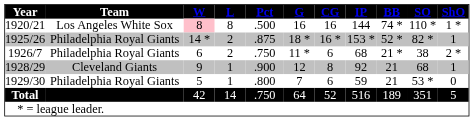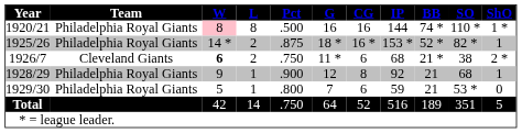1920/21 | Team: Los Angeles White Sox -> Philadelphia Royal Giants
1926/7 | Team: Philadelphia Royal Giants -> Cleveland Giants
1926/7 | W: normal -> bold
1928/29 | Team: Cleveland Giants -> Philadelphia Royal Giants
